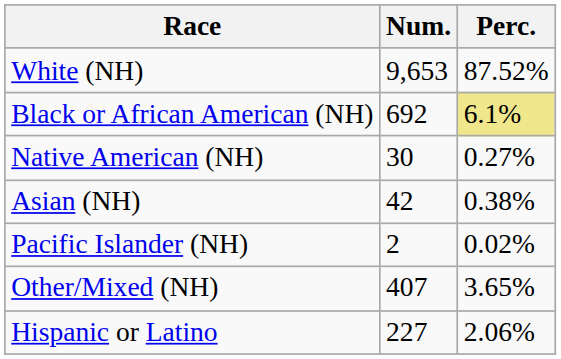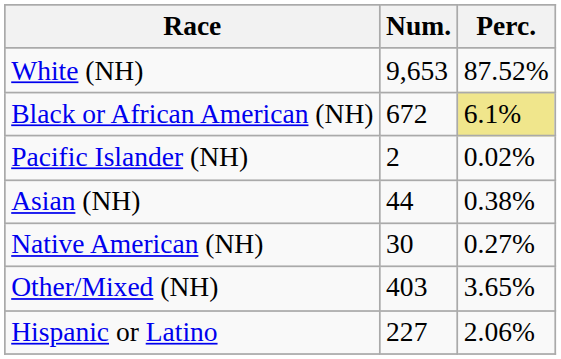Black or African American (NH) | Num.: 692 -> 672
rows swapped: Native American (NH) <-> Pacific Islander (NH)
Asian (NH) | Num.: 42 -> 44
Other/Mixed (NH) | Num.: 407 -> 403
